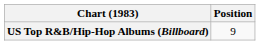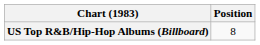US Top R&B/Hip-Hop Albums (Billboard) | Position: 9 -> 8
